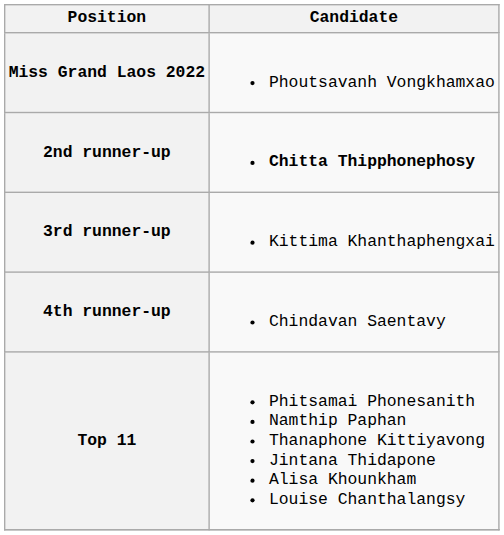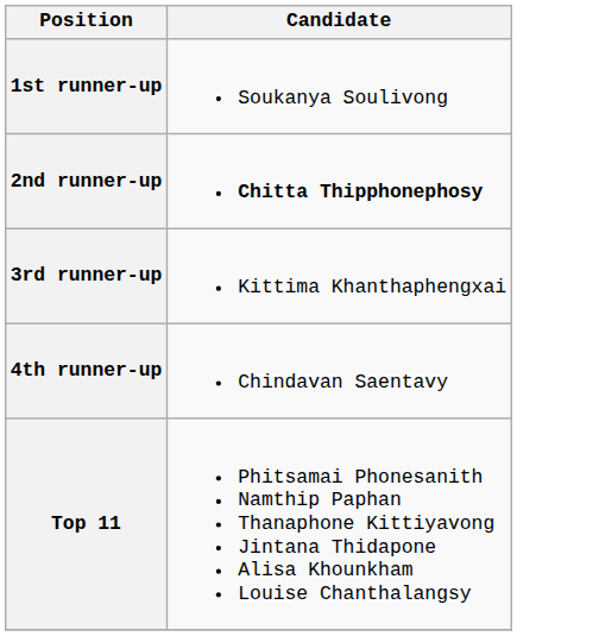- row: Miss Grand Laos 2022 | Phoutsavanh Vongkhamxao
+ row: 1st runner-up | Soukanya Soulivong
